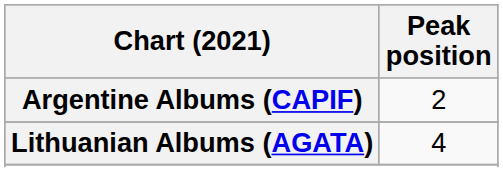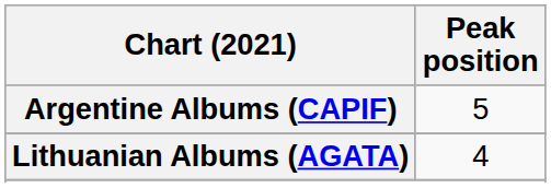Argentine Albums (CAPIF) | Peak position: 2 -> 5
